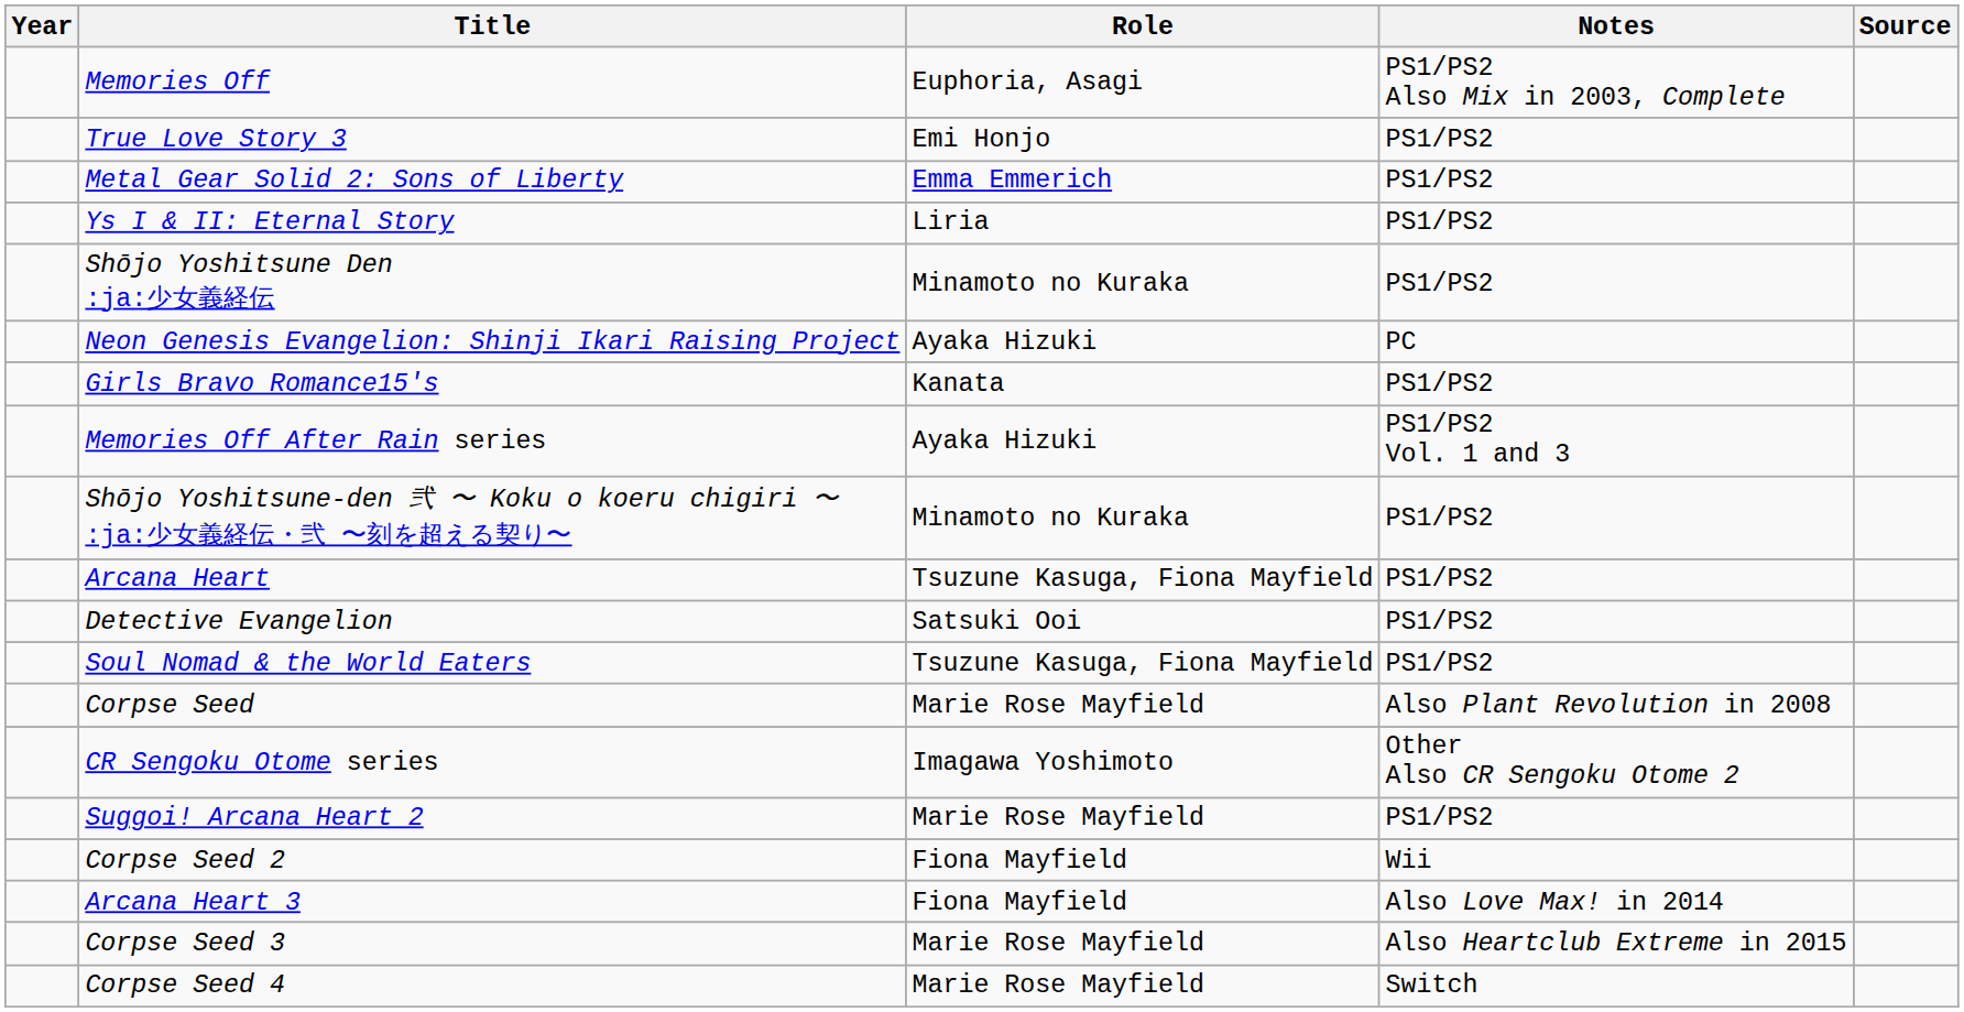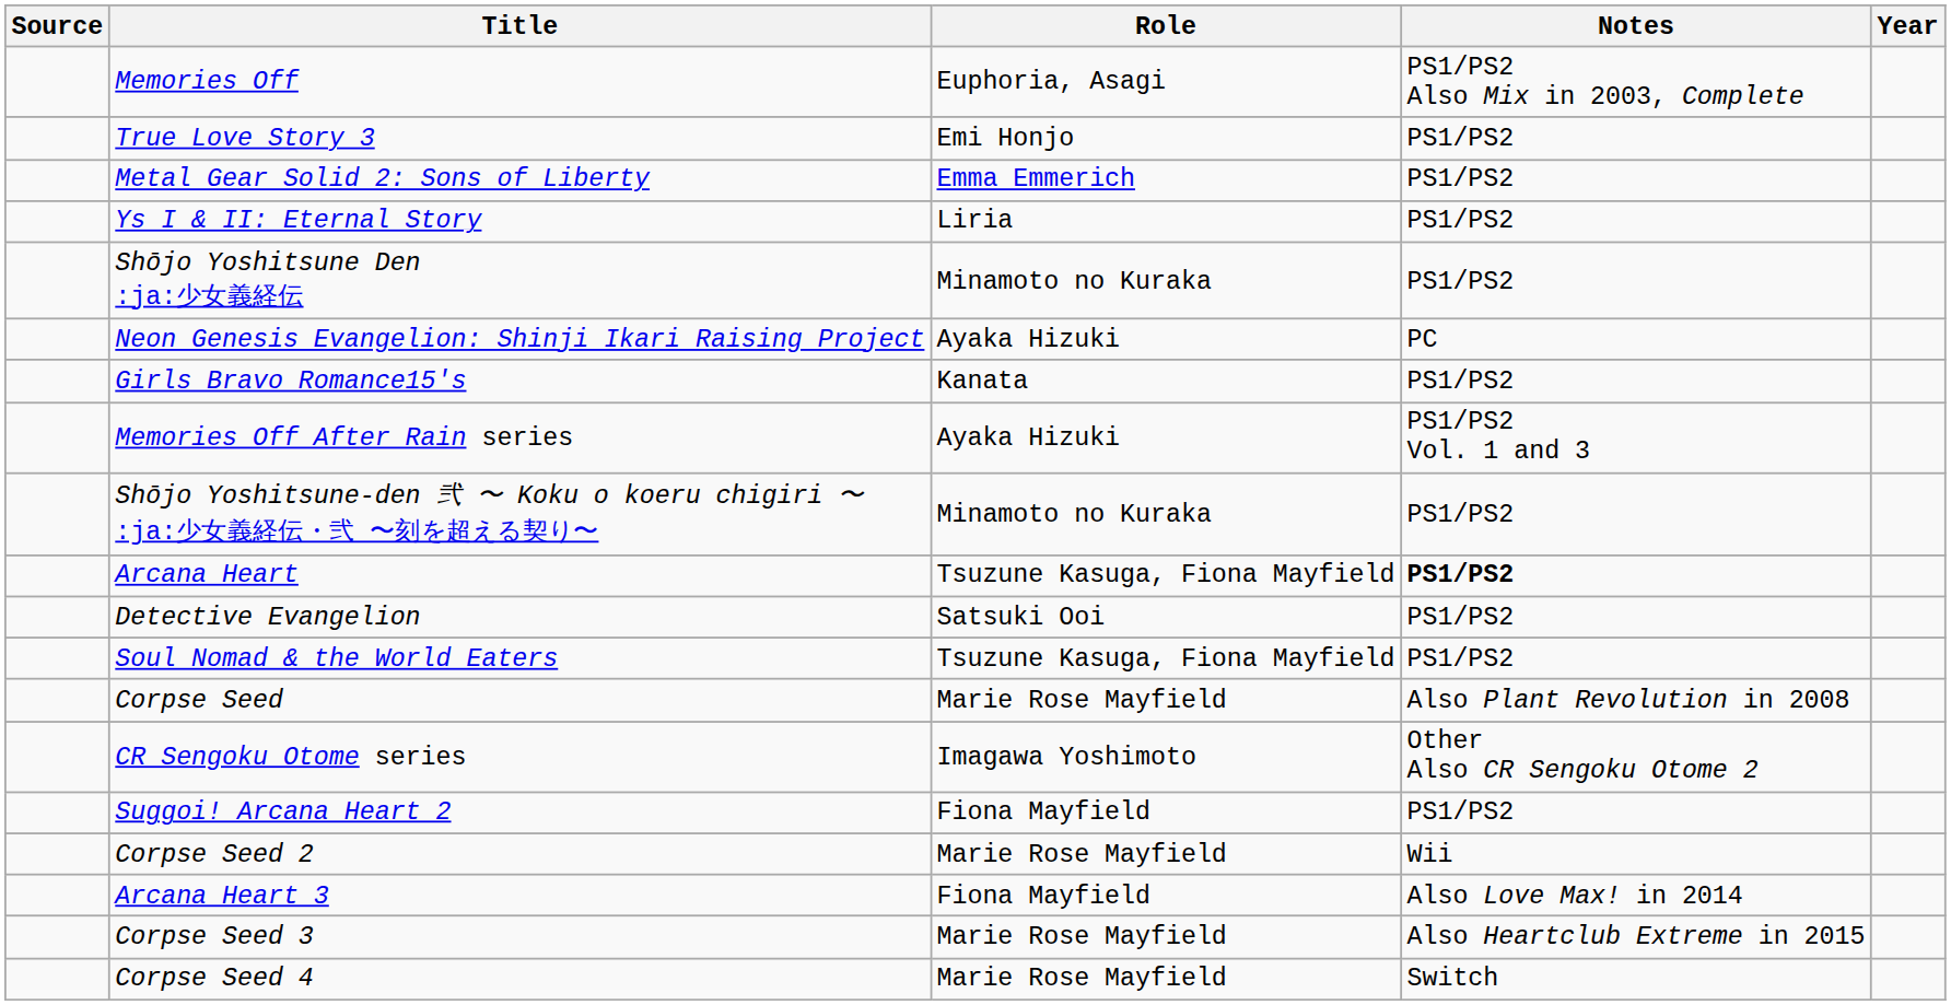columns swapped: Year <-> Source
Arcana Heart | Notes: normal -> bold
Suggoi! Arcana Heart 2 | Role: Marie Rose Mayfield -> Fiona Mayfield
Corpse Seed 2 | Role: Fiona Mayfield -> Marie Rose Mayfield
